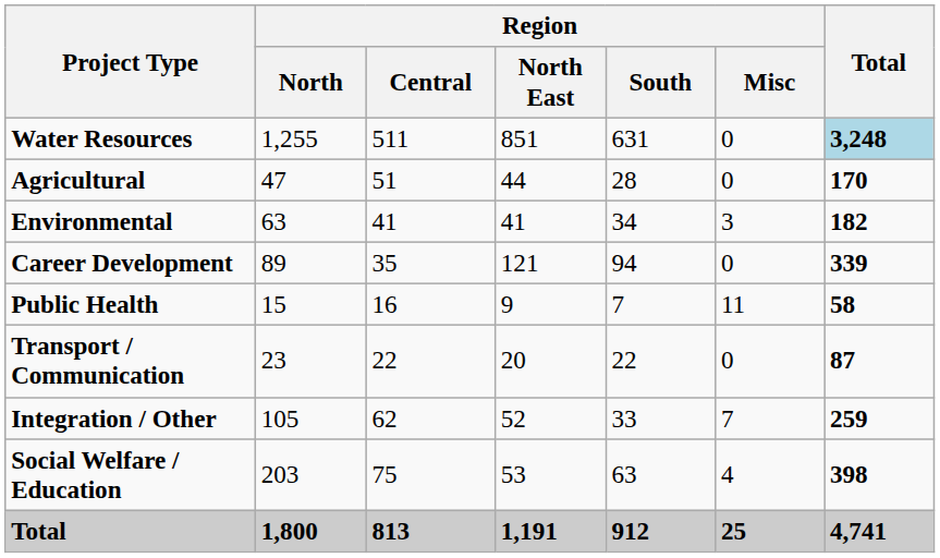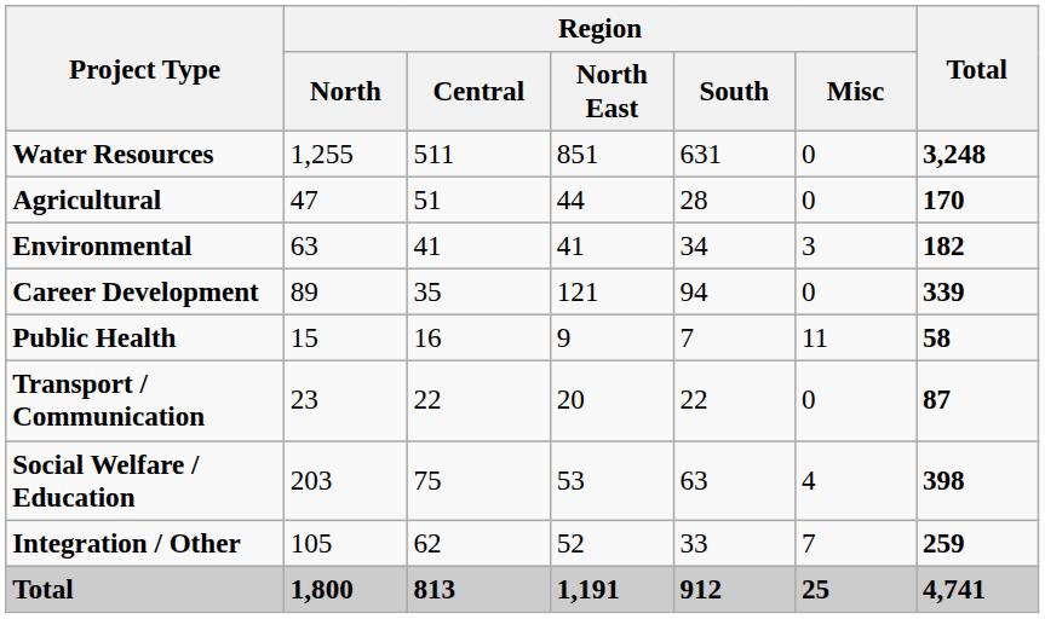Water Resources | Total: lightblue background -> no background
rows swapped: Social Welfare / Education <-> Integration / Other
